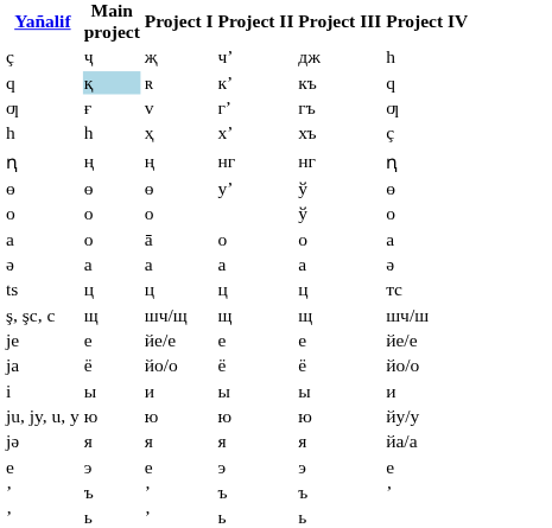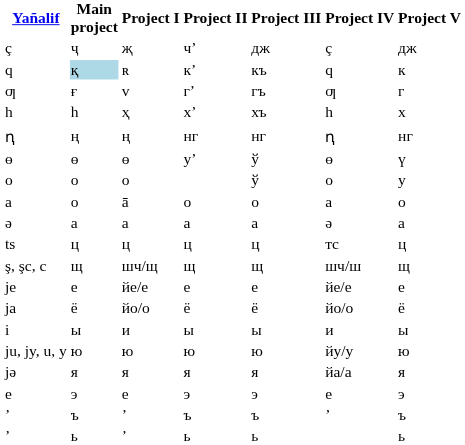+ column: Project V | дж | к | г | х | нг | ү | у | о | а | ц | щ | е | ё | ы | ю | я | э | ъ | ь
чʼ | Project IV: h -> ç
хʼ | Project IV: ç -> h
